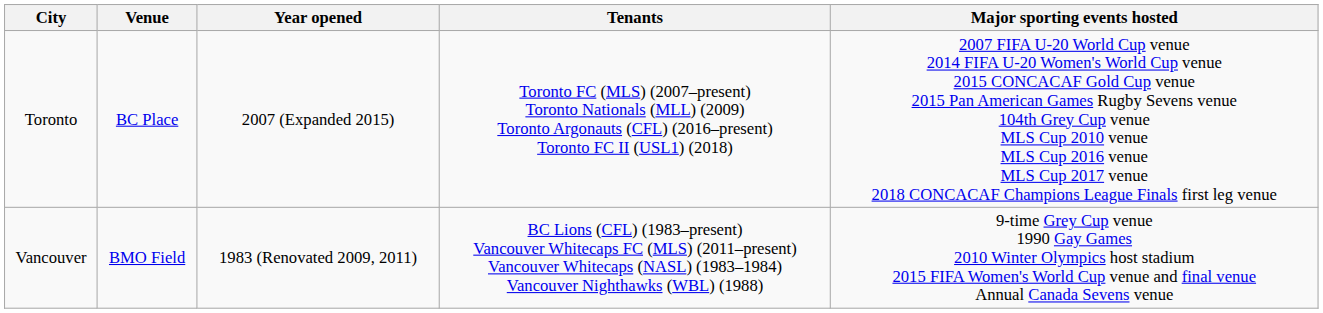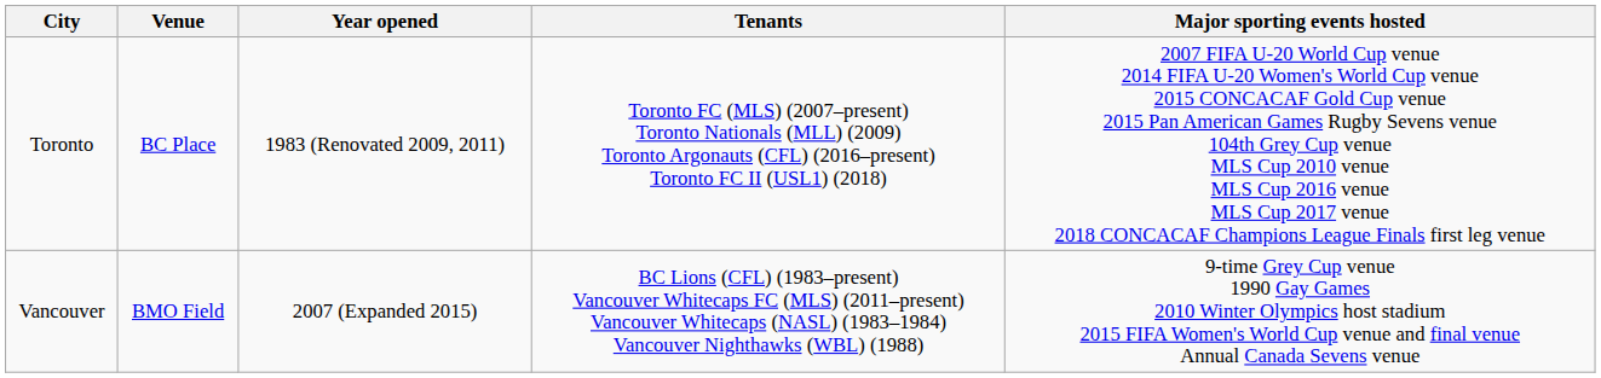Toronto | Year opened: 2007 (Expanded 2015) -> 1983 (Renovated 2009, 2011)
Vancouver | Year opened: 1983 (Renovated 2009, 2011) -> 2007 (Expanded 2015)
